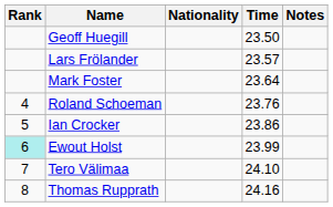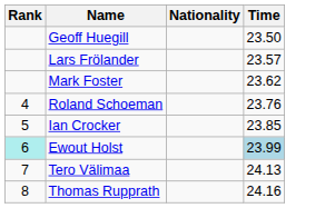- column: Notes
Mark Foster | Time: 23.64 -> 23.62
Ian Crocker | Time: 23.86 -> 23.85
Ewout Holst | Time: no background -> lightblue background
Tero Välimaa | Time: 24.10 -> 24.13
